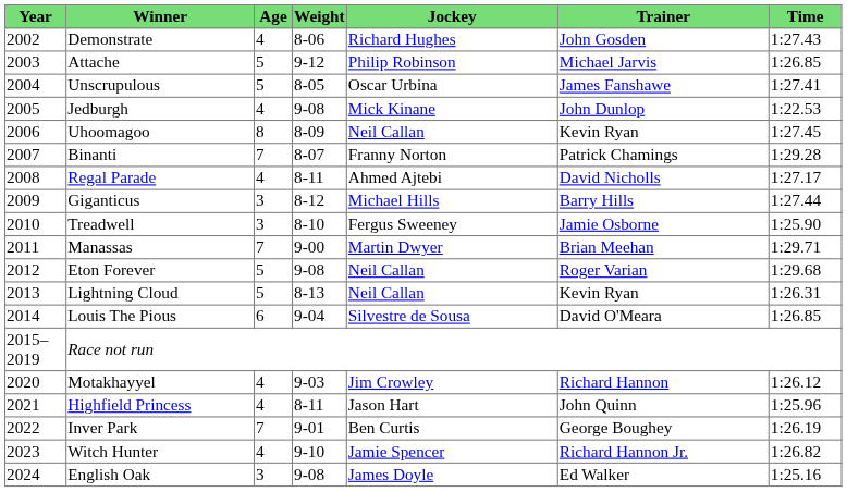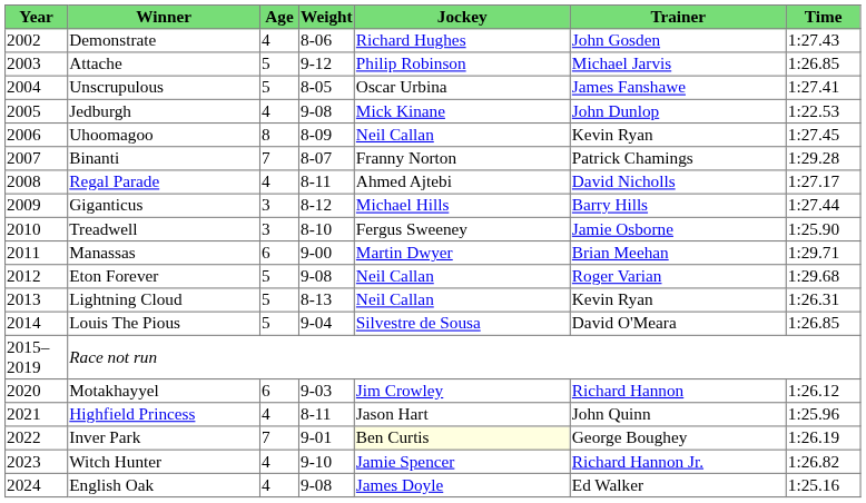Manassas | Age: 7 -> 6
Louis The Pious | Age: 6 -> 5
Motakhayyel | Age: 4 -> 6
Inver Park | Jockey: no background -> lightyellow background
English Oak | Age: 3 -> 4
